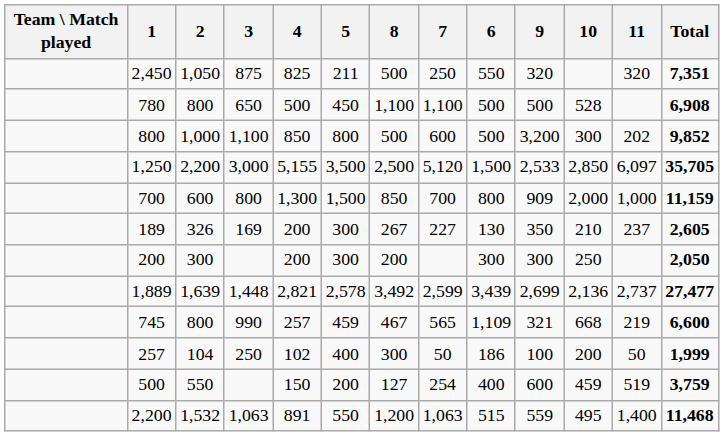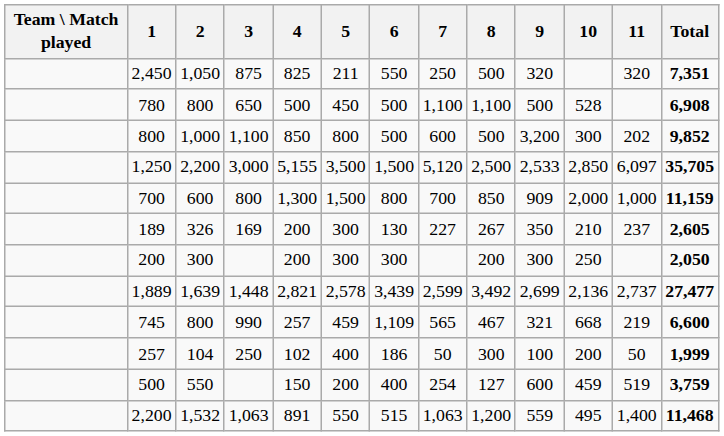columns swapped: 6 <-> 8
